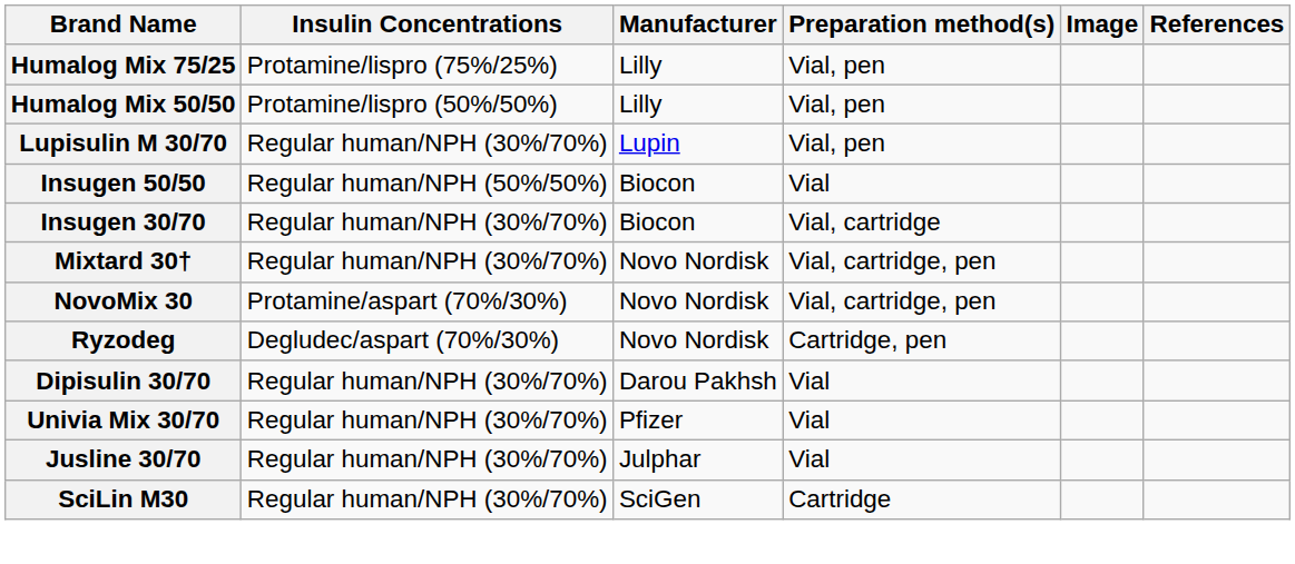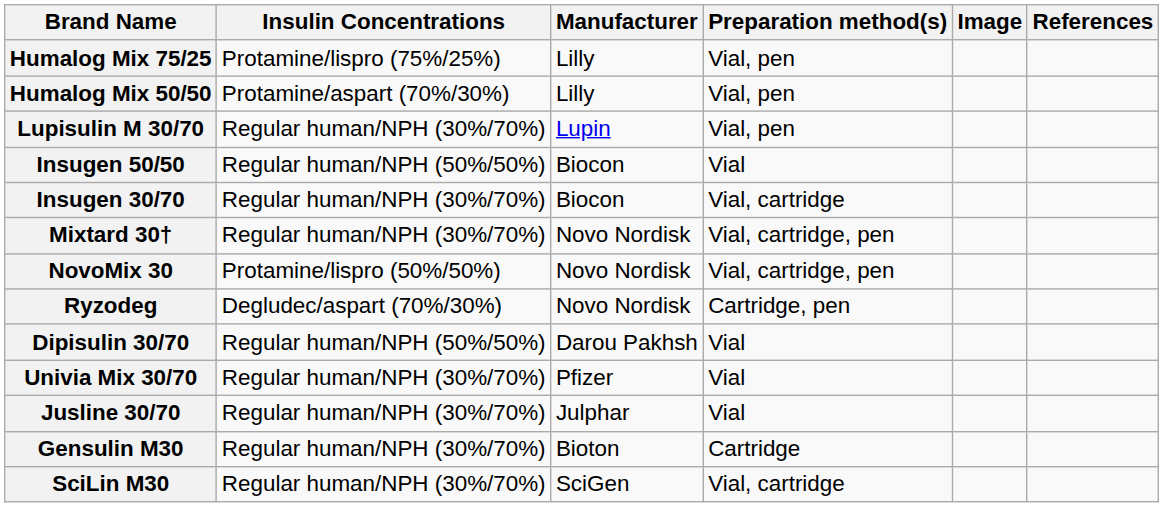Humalog Mix 50/50 | Insulin Concentrations: Protamine/lispro (50%/50%) -> Protamine/aspart (70%/30%)
NovoMix 30 | Insulin Concentrations: Protamine/aspart (70%/30%) -> Protamine/lispro (50%/50%)
Dipisulin 30/70 | Insulin Concentrations: Regular human/NPH (30%/70%) -> Regular human/NPH (50%/50%)
+ row: Gensulin M30 | Regular human/NPH (30%/70%) | Bioton | Cartridge
SciLin M30 | Preparation method(s): Cartridge -> Vial, cartridge
